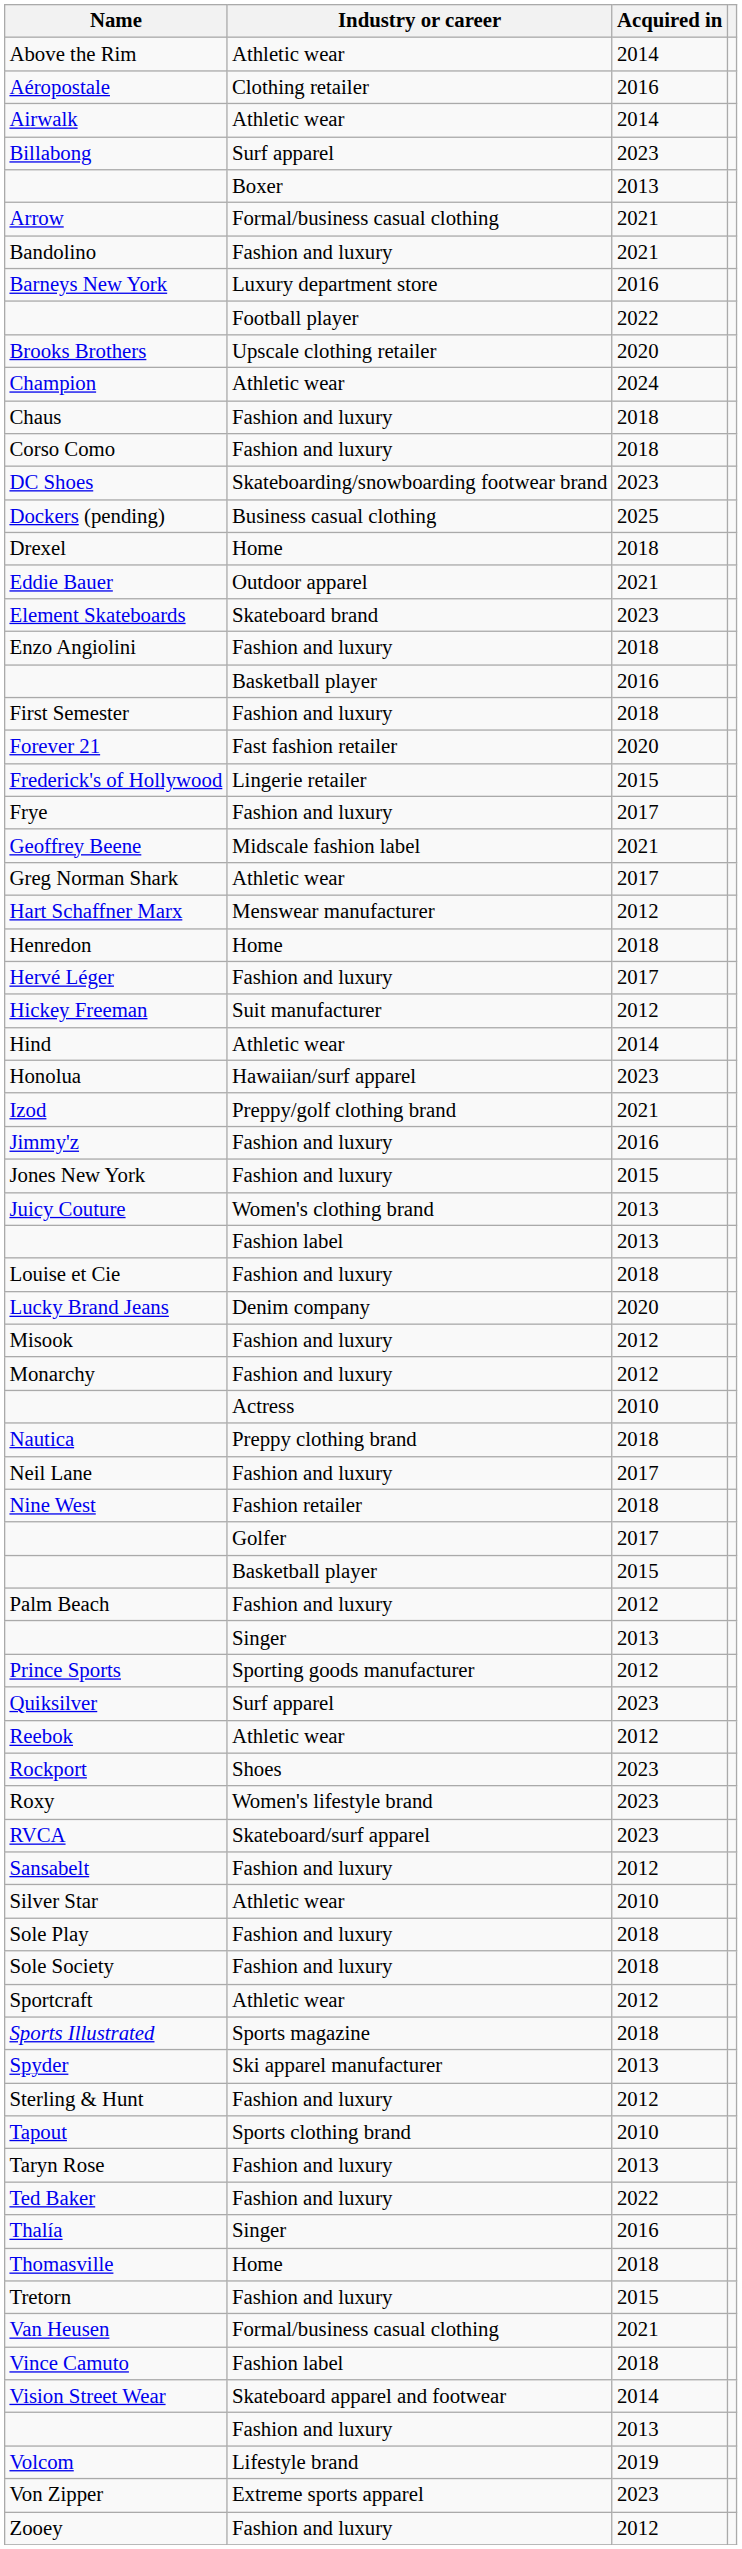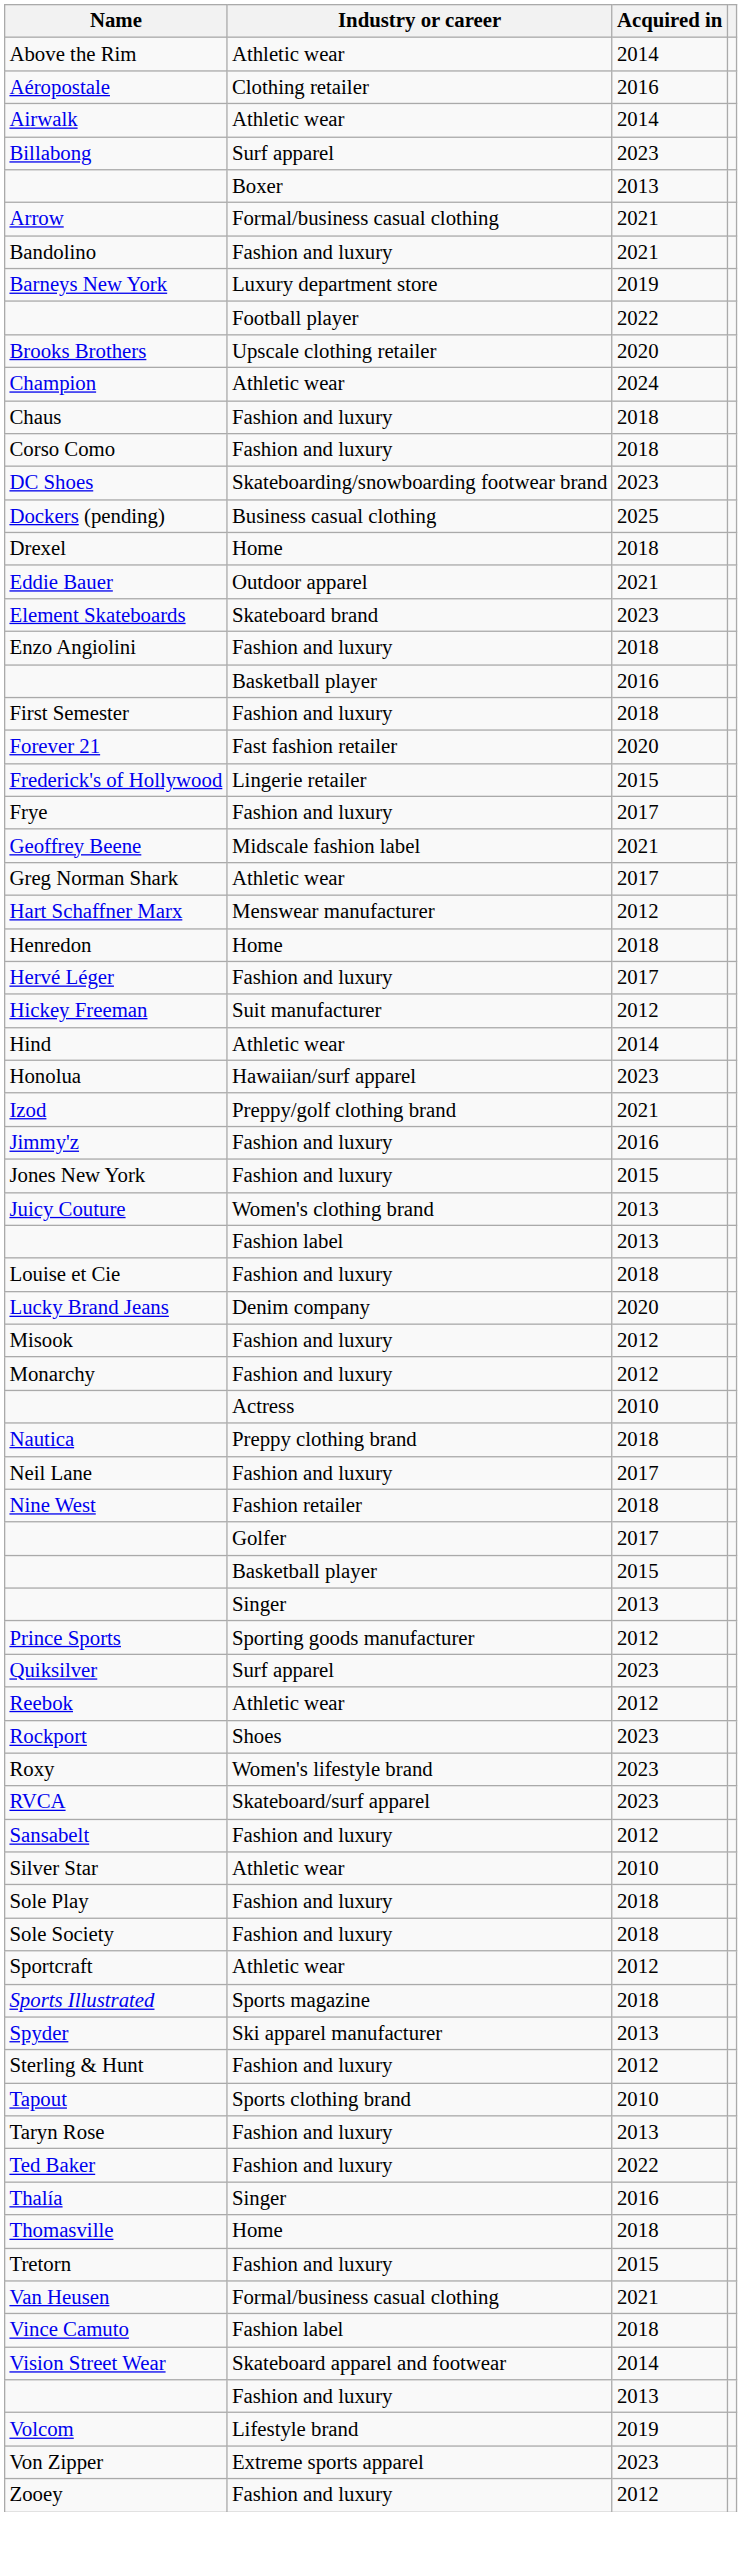Barneys New York | Acquired in: 2016 -> 2019
- row: Palm Beach | Fashion and luxury | 2012
